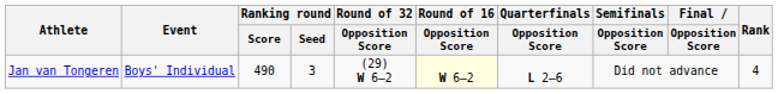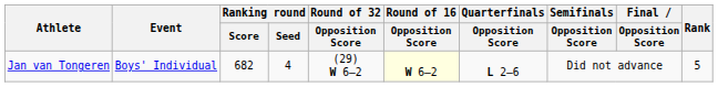Jan van Tongeren | Ranking round / Score: 490 -> 682
Jan van Tongeren | Ranking round / Seed: 3 -> 4
Jan van Tongeren | Rank: 4 -> 5
